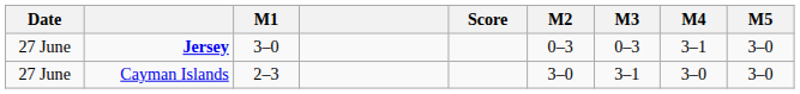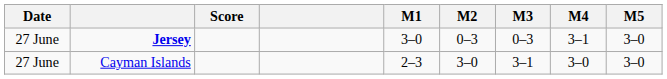columns swapped: Score <-> M1
